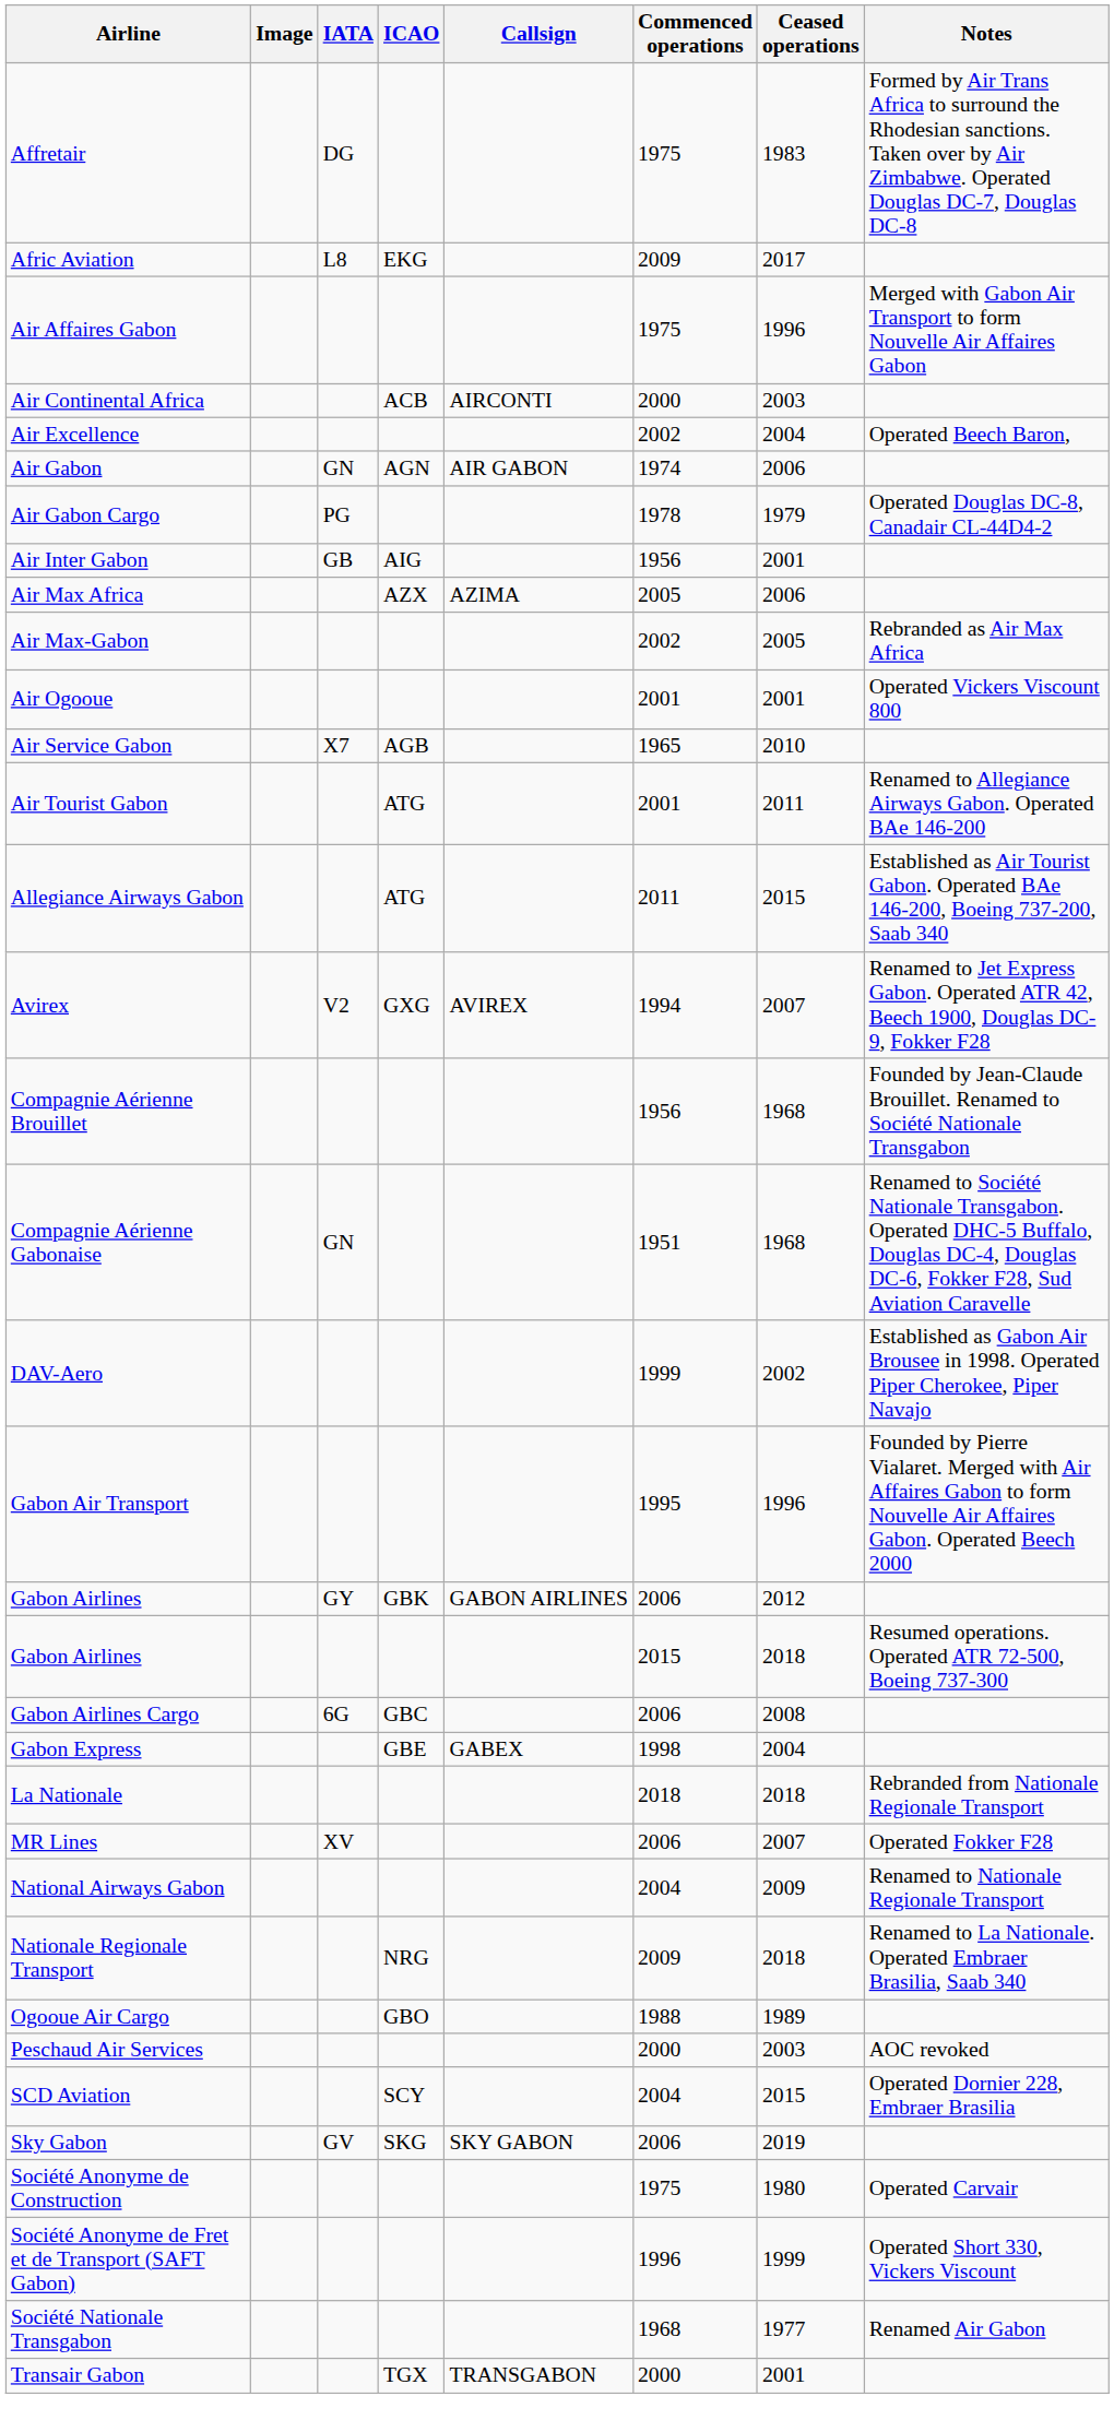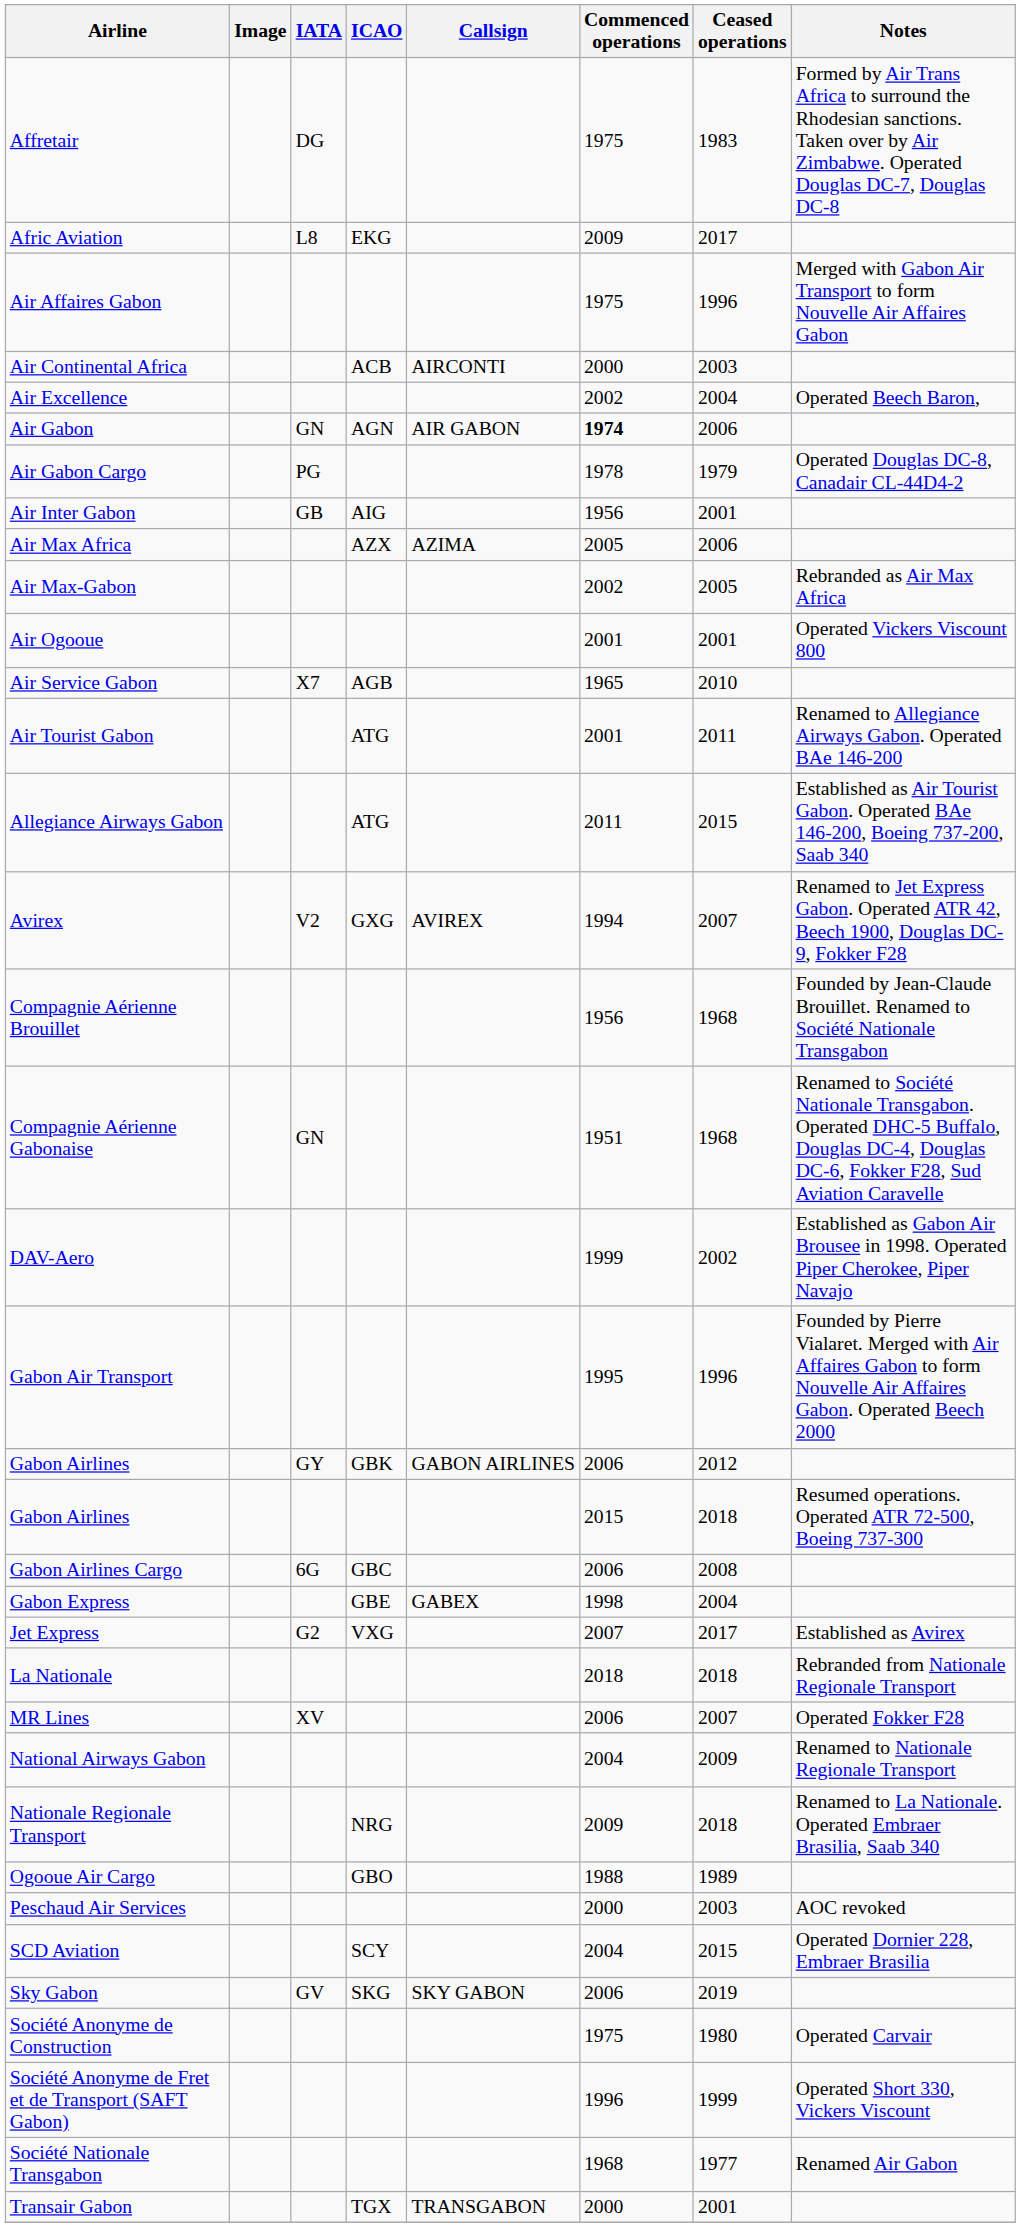Air Gabon | Commenced operations: normal -> bold
+ row: Jet Express | G2 | VXG | 2007 | 2017 | Established as Avirex
